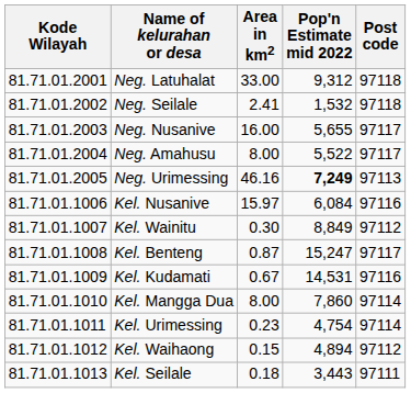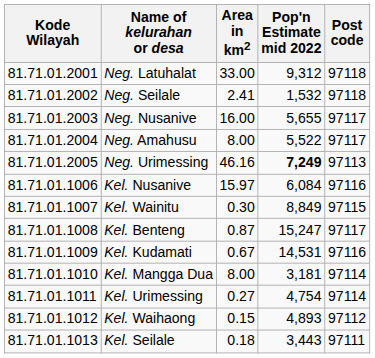Kel. Wainitu | Post code: 97112 -> 97115
Kel. Mangga Dua | Pop'n Estimate mid 2022: 7,860 -> 3,181
Kel. Urimessing | Area in km2: 0.23 -> 0.27
Kel. Waihaong | Pop'n Estimate mid 2022: 4,894 -> 4,893
